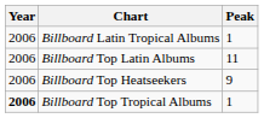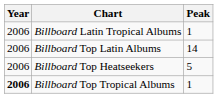Billboard Top Latin Albums | Peak: 11 -> 14
Billboard Top Heatseekers | Peak: 9 -> 5
